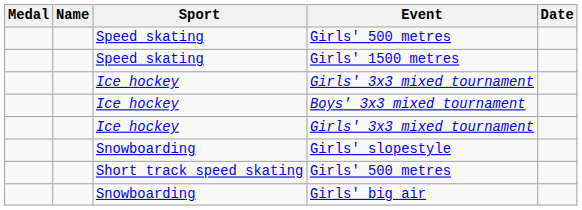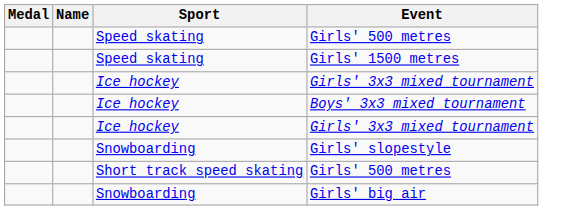- column: Date
